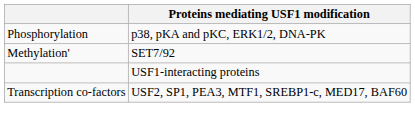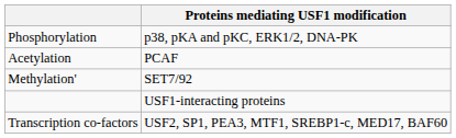+ row: Acetylation | PCAF
